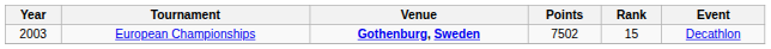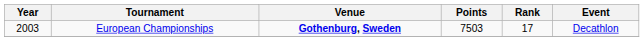European Championships | Points: 7502 -> 7503
European Championships | Rank: 15 -> 17
